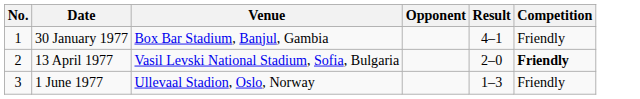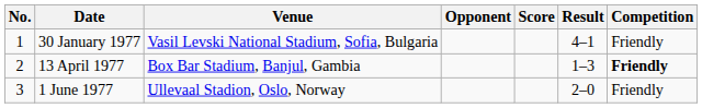+ column: Score
30 January 1977 | Venue: Box Bar Stadium, Banjul, Gambia -> Vasil Levski National Stadium, Sofia, Bulgaria
13 April 1977 | Venue: Vasil Levski National Stadium, Sofia, Bulgaria -> Box Bar Stadium, Banjul, Gambia
13 April 1977 | Result: 2–0 -> 1–3
1 June 1977 | Result: 1–3 -> 2–0
